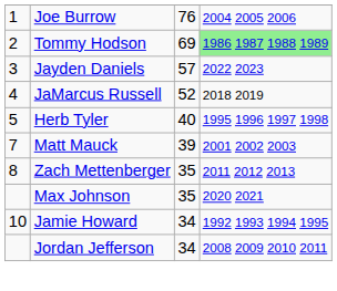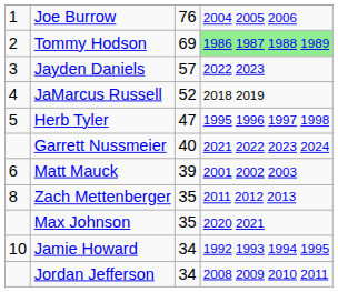Herb Tyler | column 3: 40 -> 47
+ row: Garrett Nussmeier | 40 | 2021 2022 2023 2024
Matt Mauck | column 1: 7 -> 6
